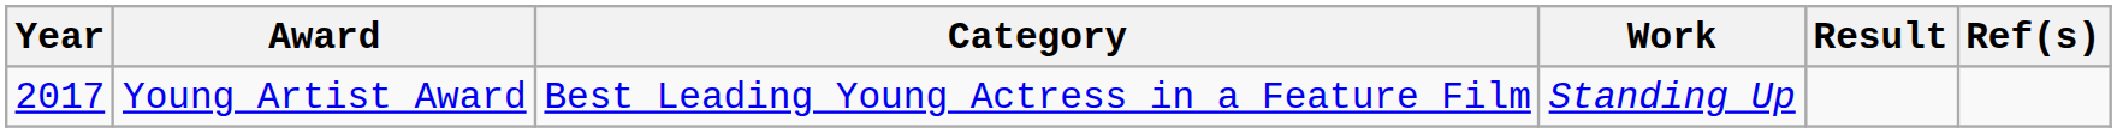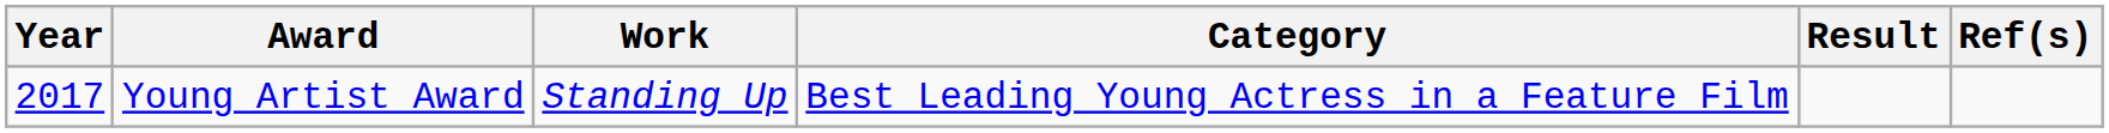columns swapped: Category <-> Work
